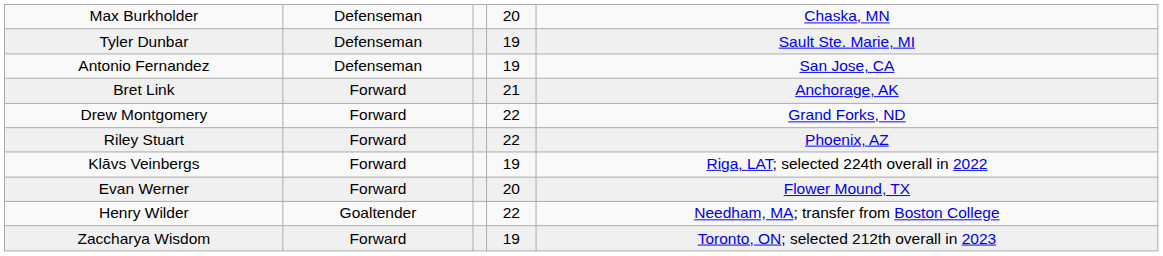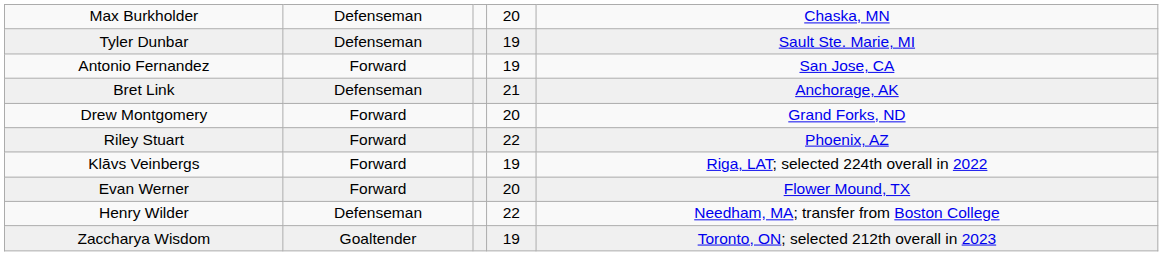Antonio Fernandez | column 2: Defenseman -> Forward
Bret Link | column 2: Forward -> Defenseman
Drew Montgomery | column 4: 22 -> 20
Henry Wilder | column 2: Goaltender -> Defenseman
Zaccharya Wisdom | column 2: Forward -> Goaltender
